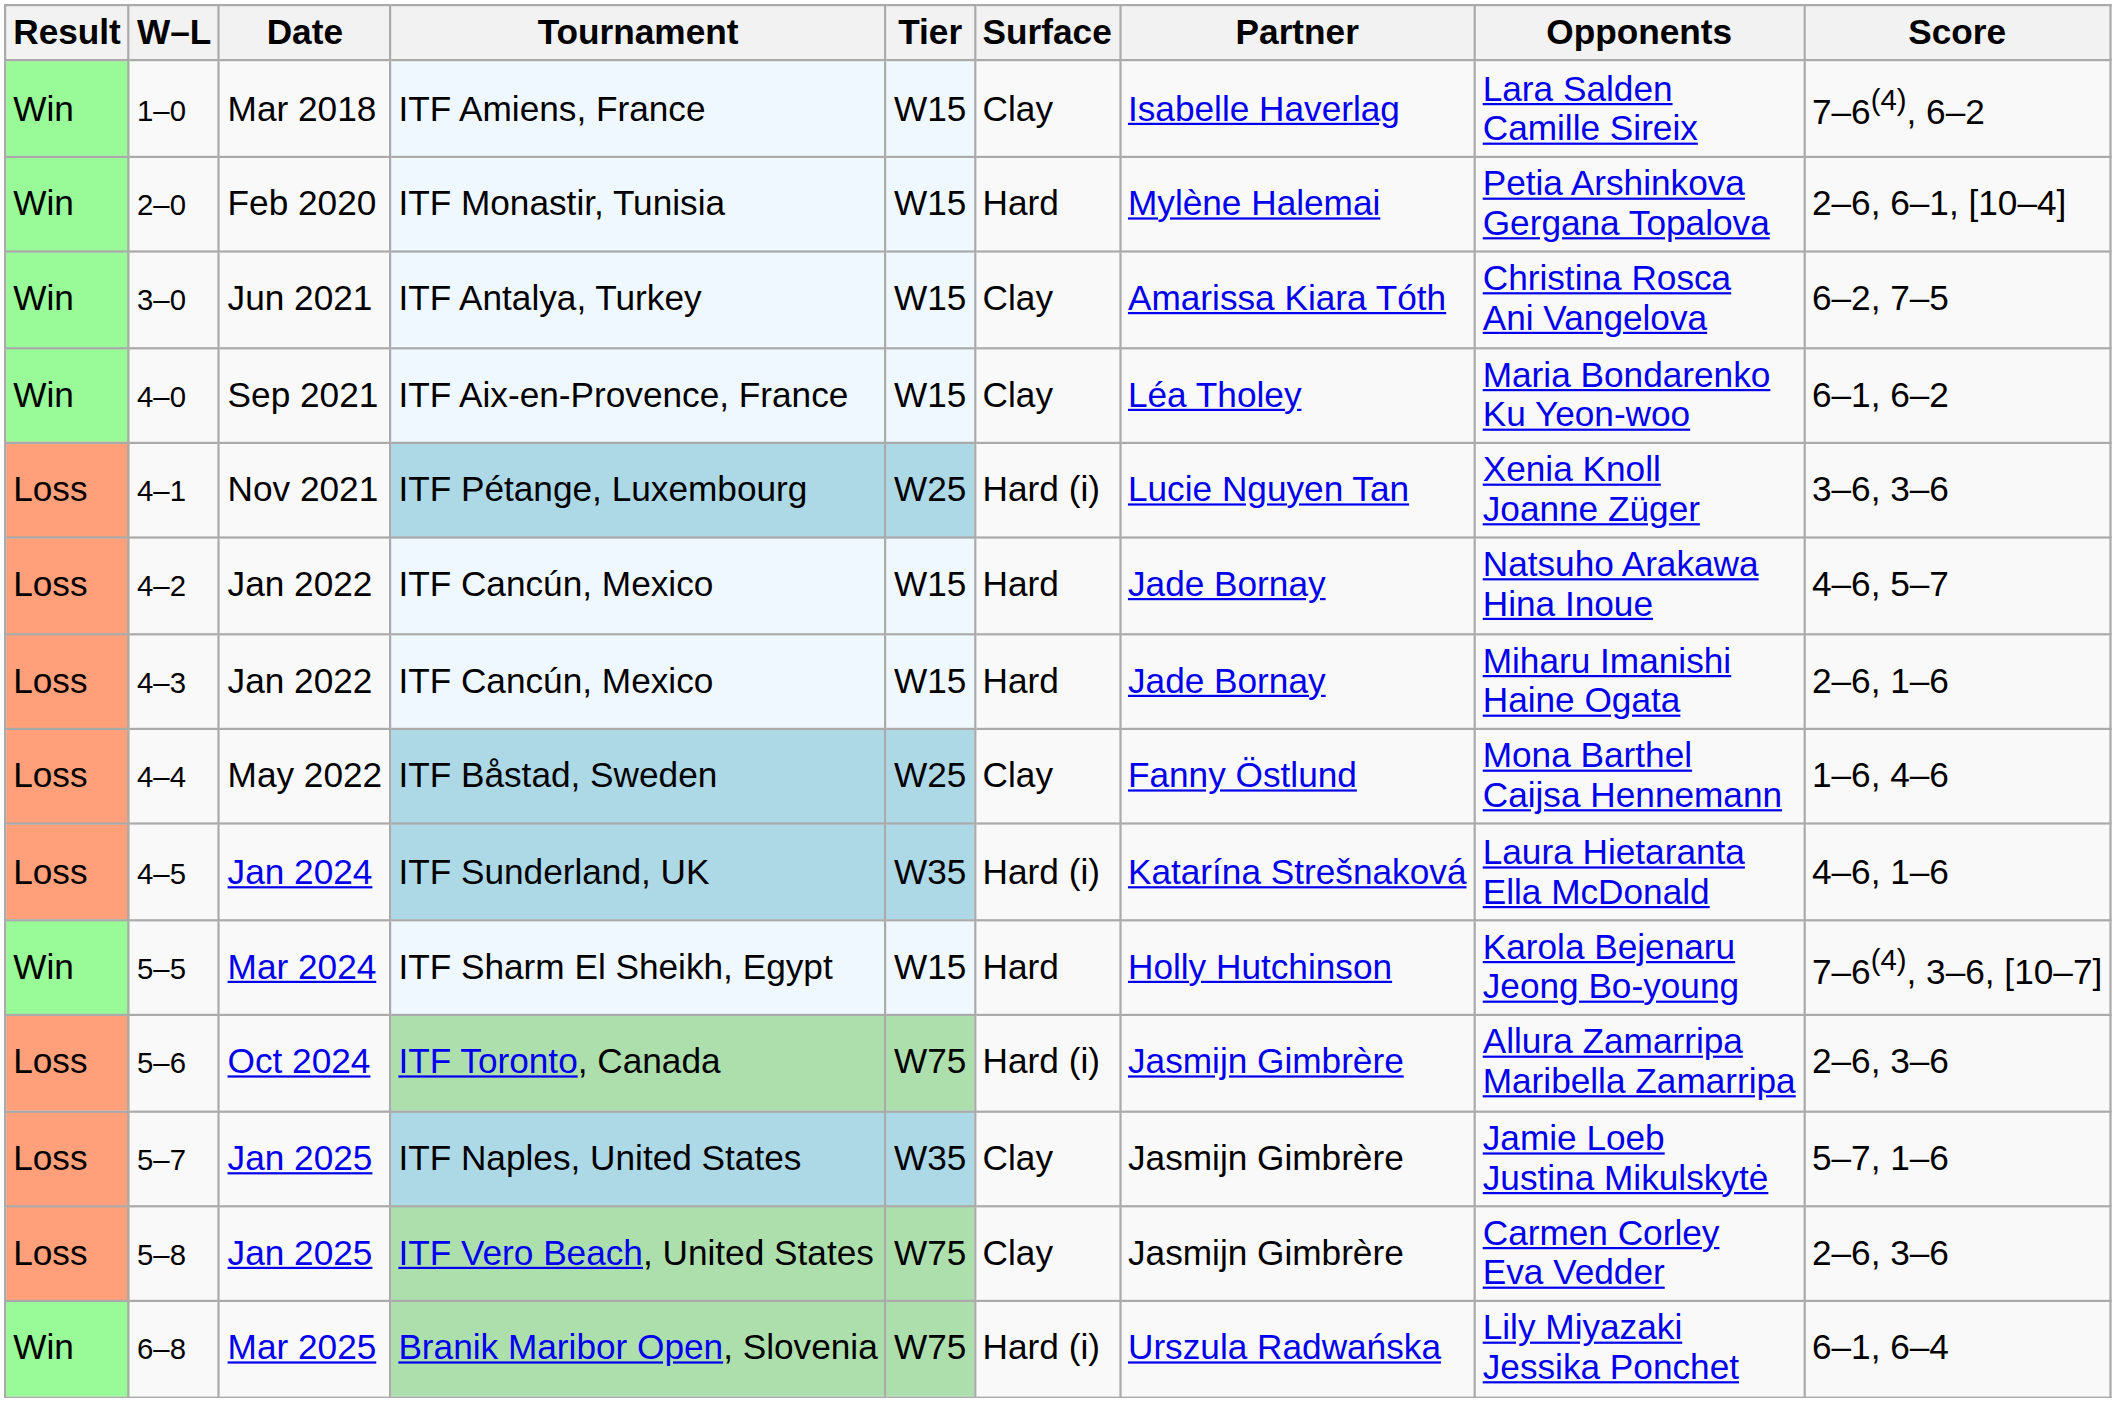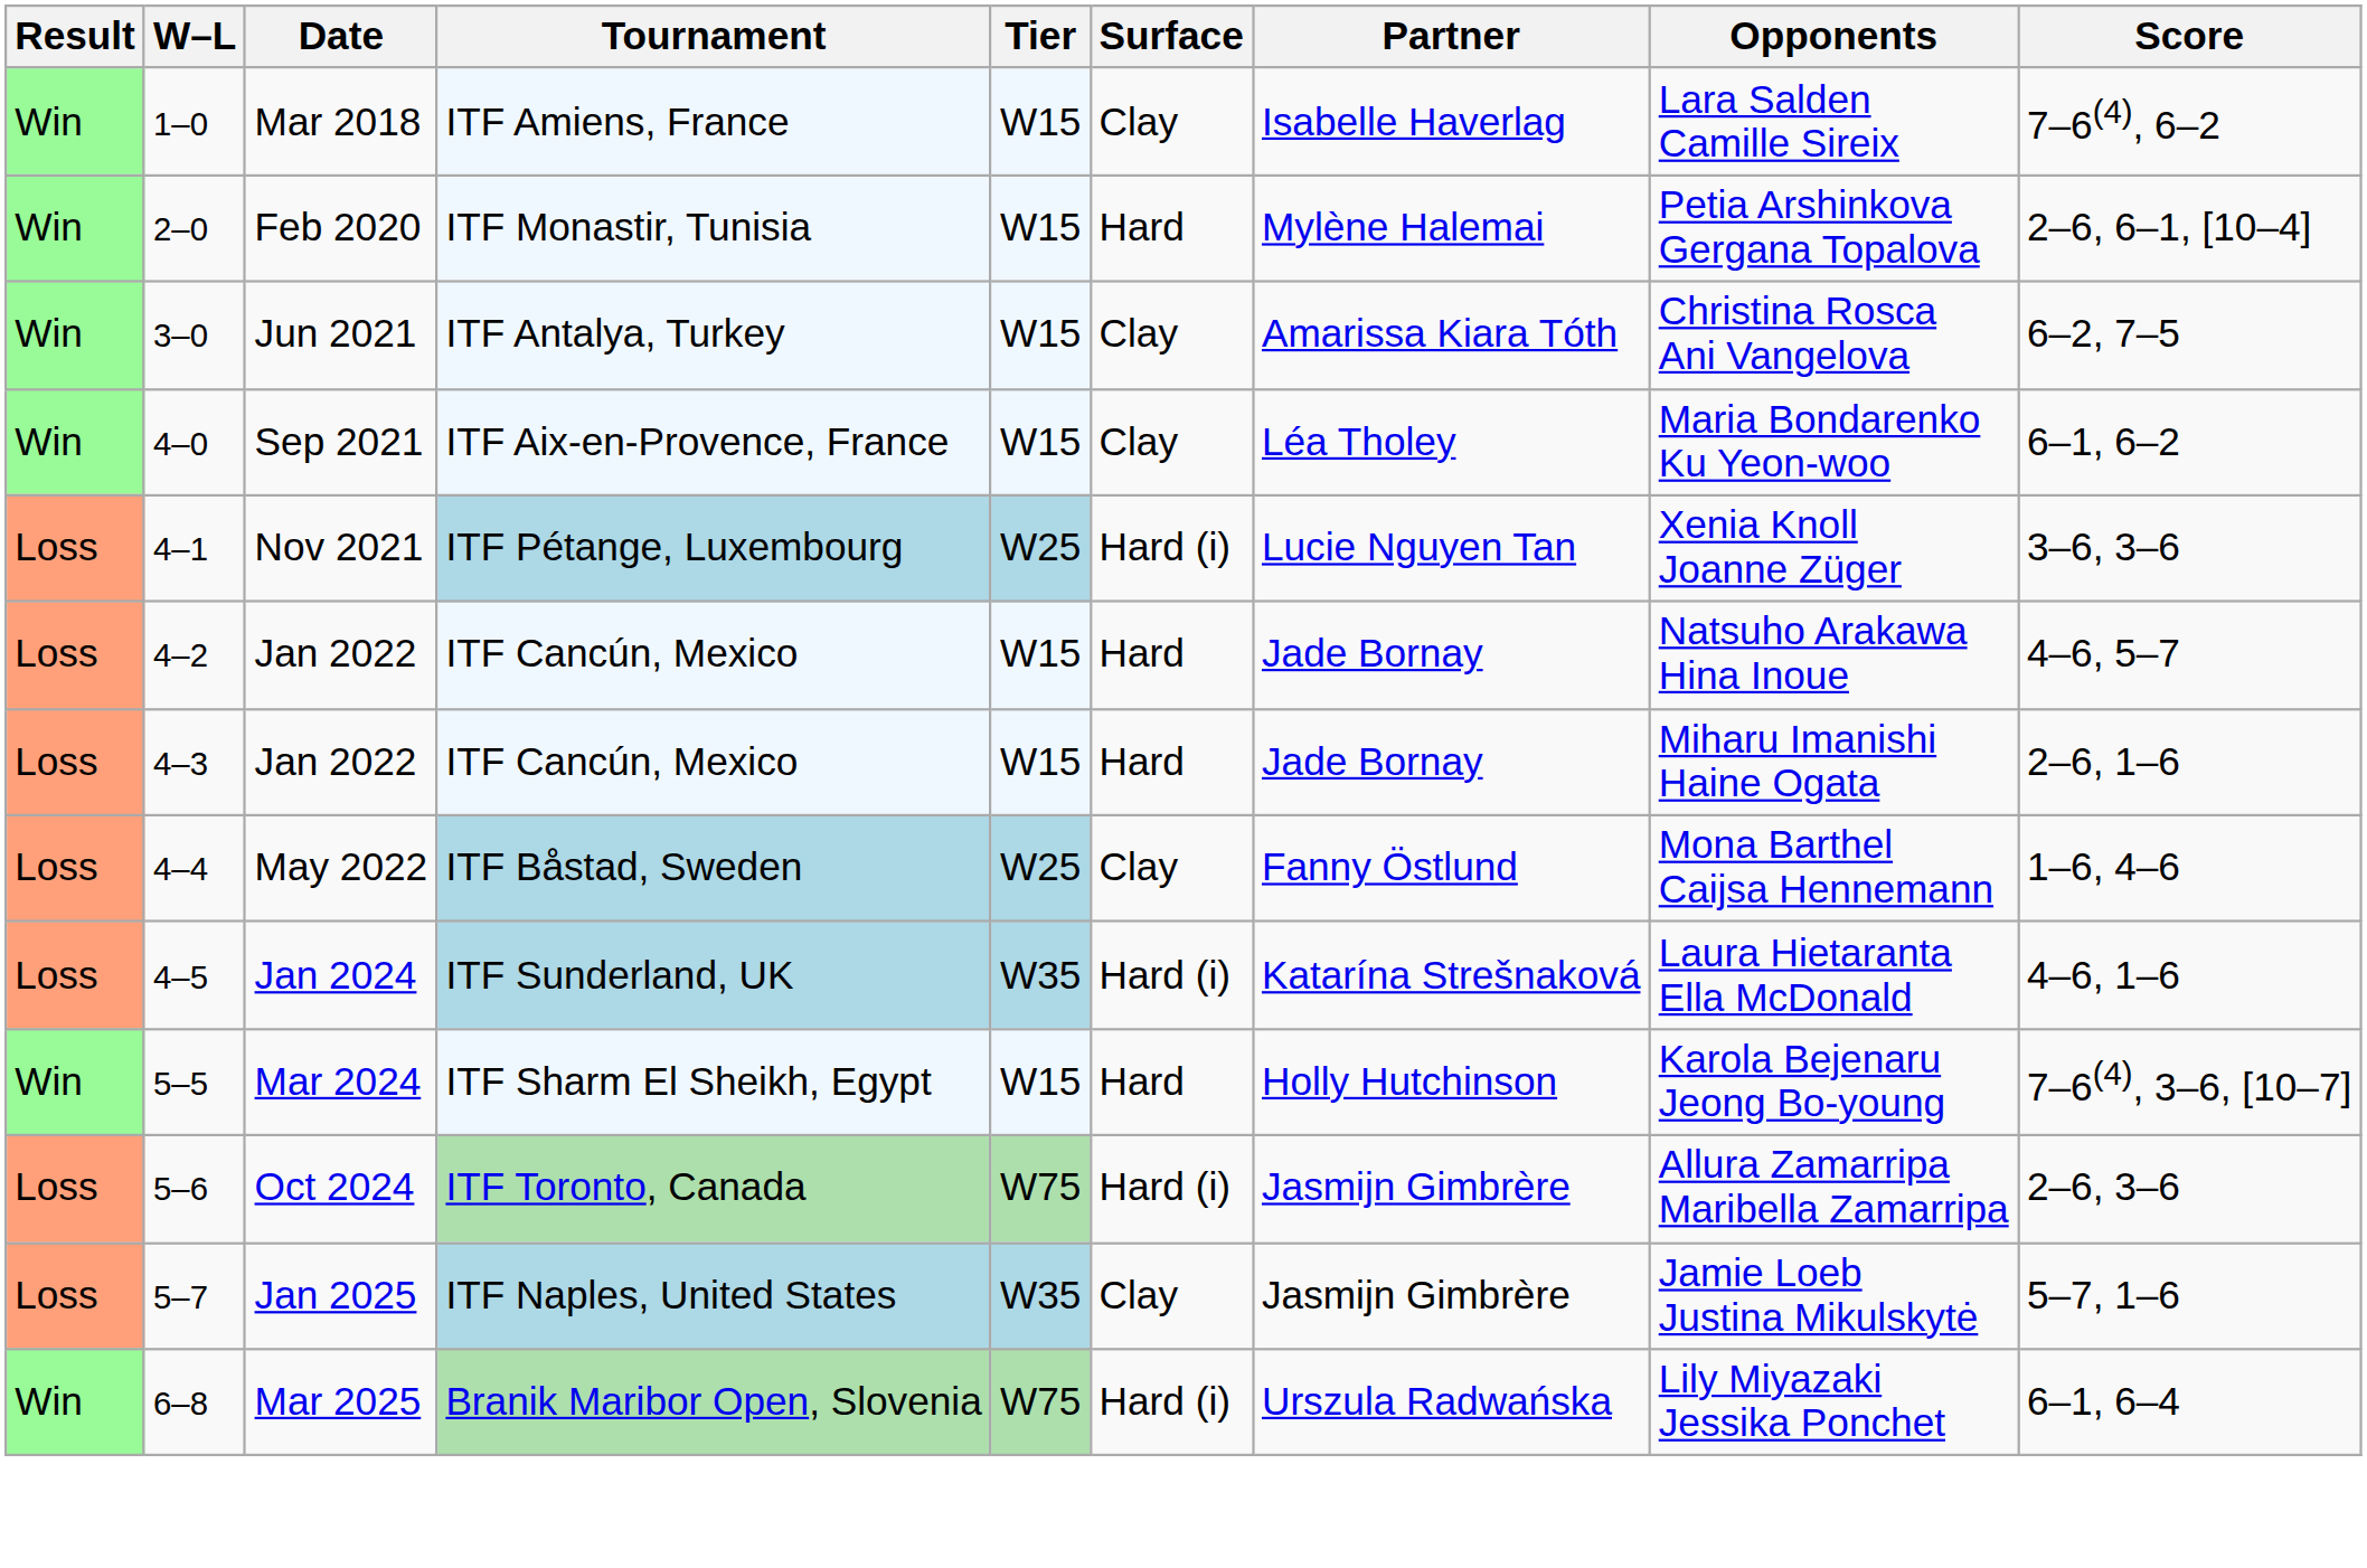- row: Loss | 5–8 | Jan 2025 | ITF Vero Beach, United States | W75 | Clay | Jasmijn Gimbrère | Carmen Corley Eva Vedder | 2–6, 3–6
